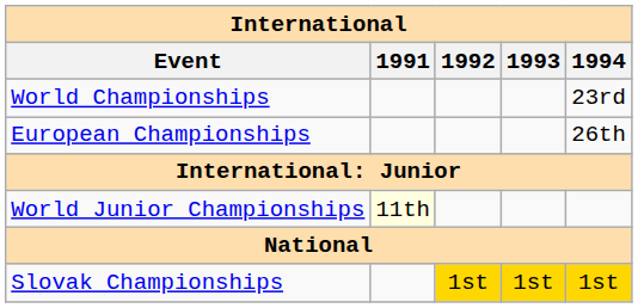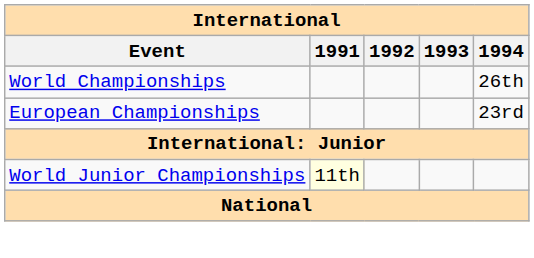World Championships | 1994: 23rd -> 26th
European Championships | 1994: 26th -> 23rd
- row: Slovak Championships | 1st | 1st | 1st
